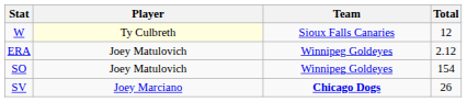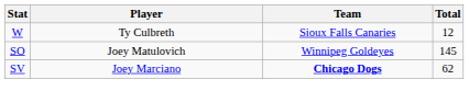W | Player: lightyellow background -> no background
- row: ERA | Joey Matulovich | Winnipeg Goldeyes | 2.12
SO | Total: 154 -> 145
SV | Total: 26 -> 62
